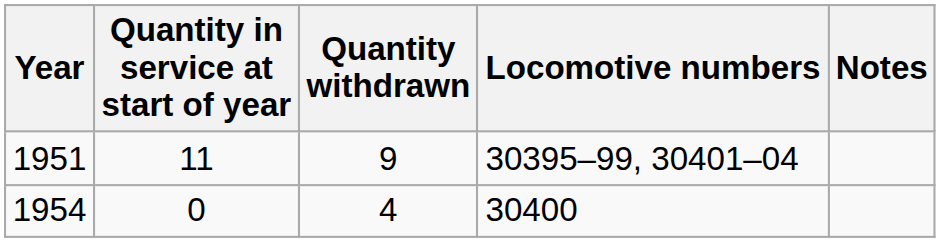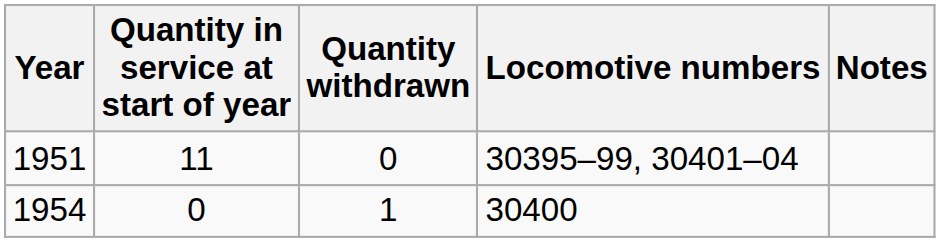1951 | Quantity withdrawn: 9 -> 0
1954 | Quantity withdrawn: 4 -> 1
